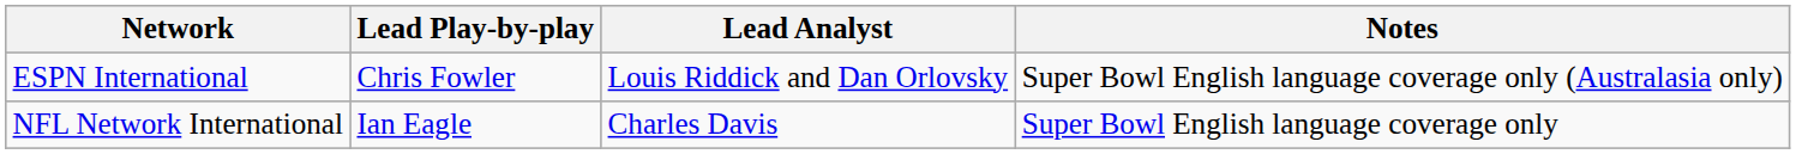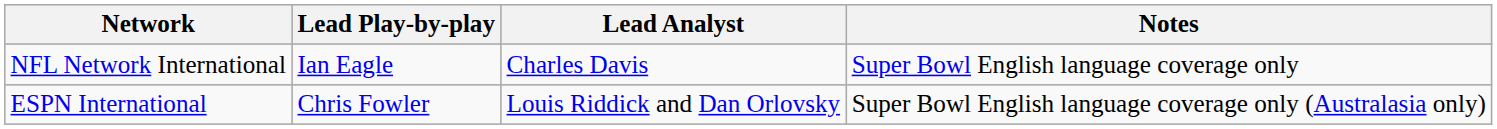rows swapped: NFL Network International <-> ESPN International
